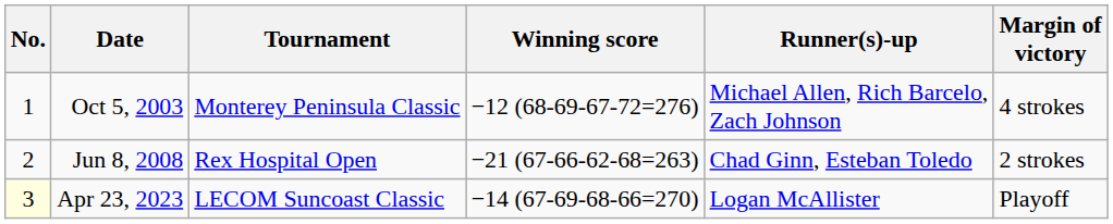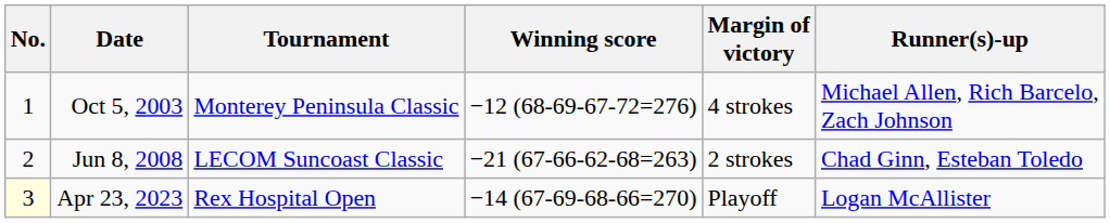columns swapped: Margin of victory <-> Runner(s)-up
Jun 8, 2008 | Tournament: Rex Hospital Open -> LECOM Suncoast Classic
Apr 23, 2023 | Tournament: LECOM Suncoast Classic -> Rex Hospital Open
